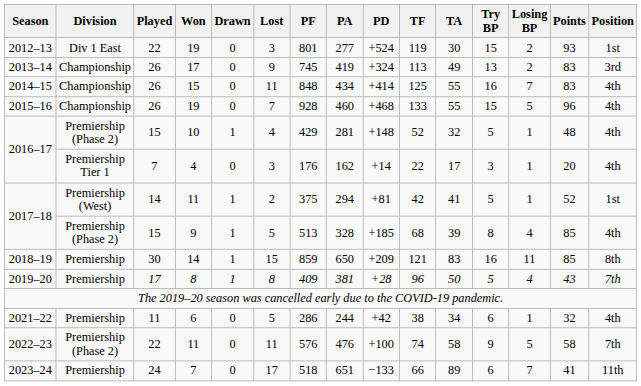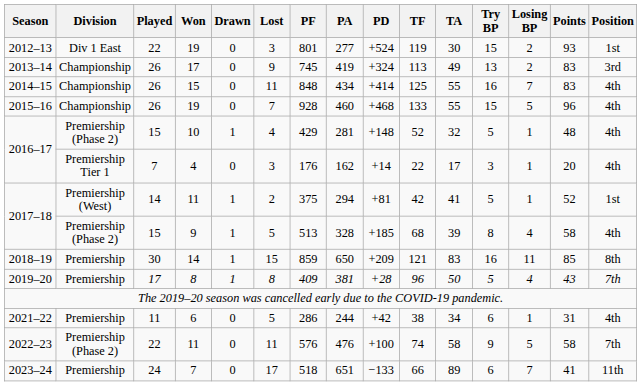2017–18 / 9 | Points: 85 -> 58
2021–22 | Points: 32 -> 31
